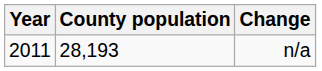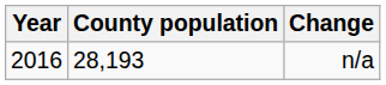n/a | Year: 2011 -> 2016
